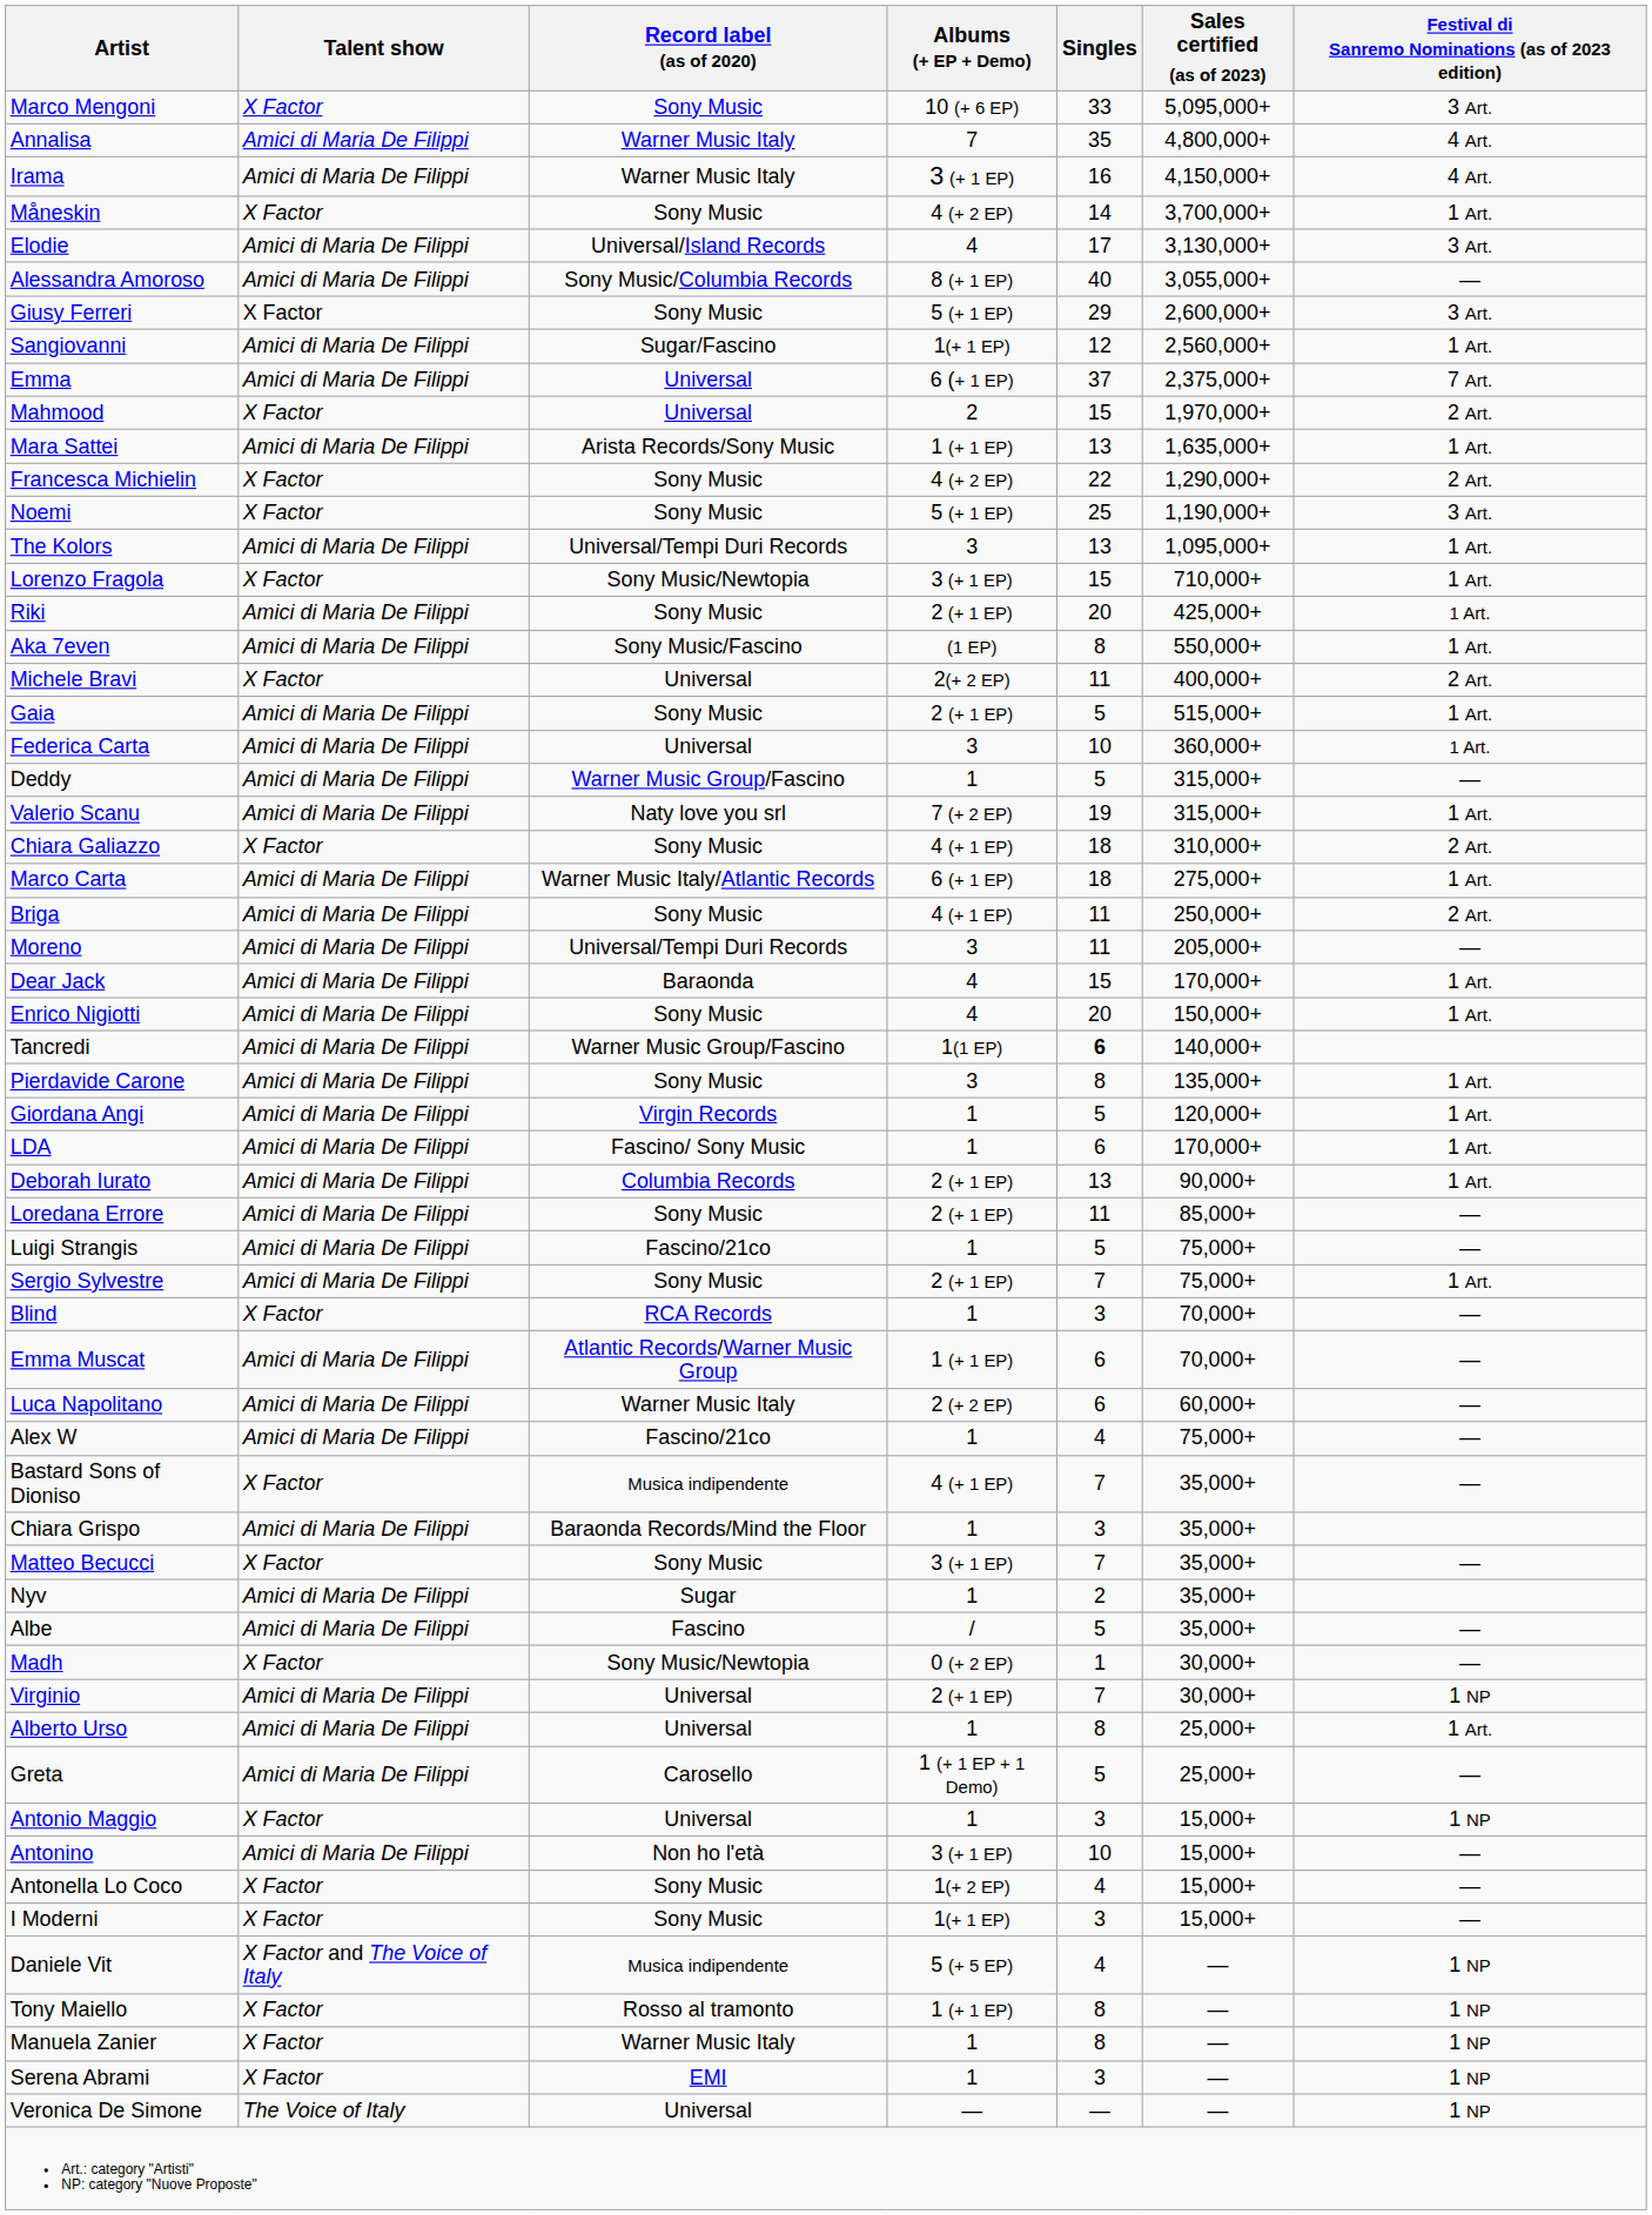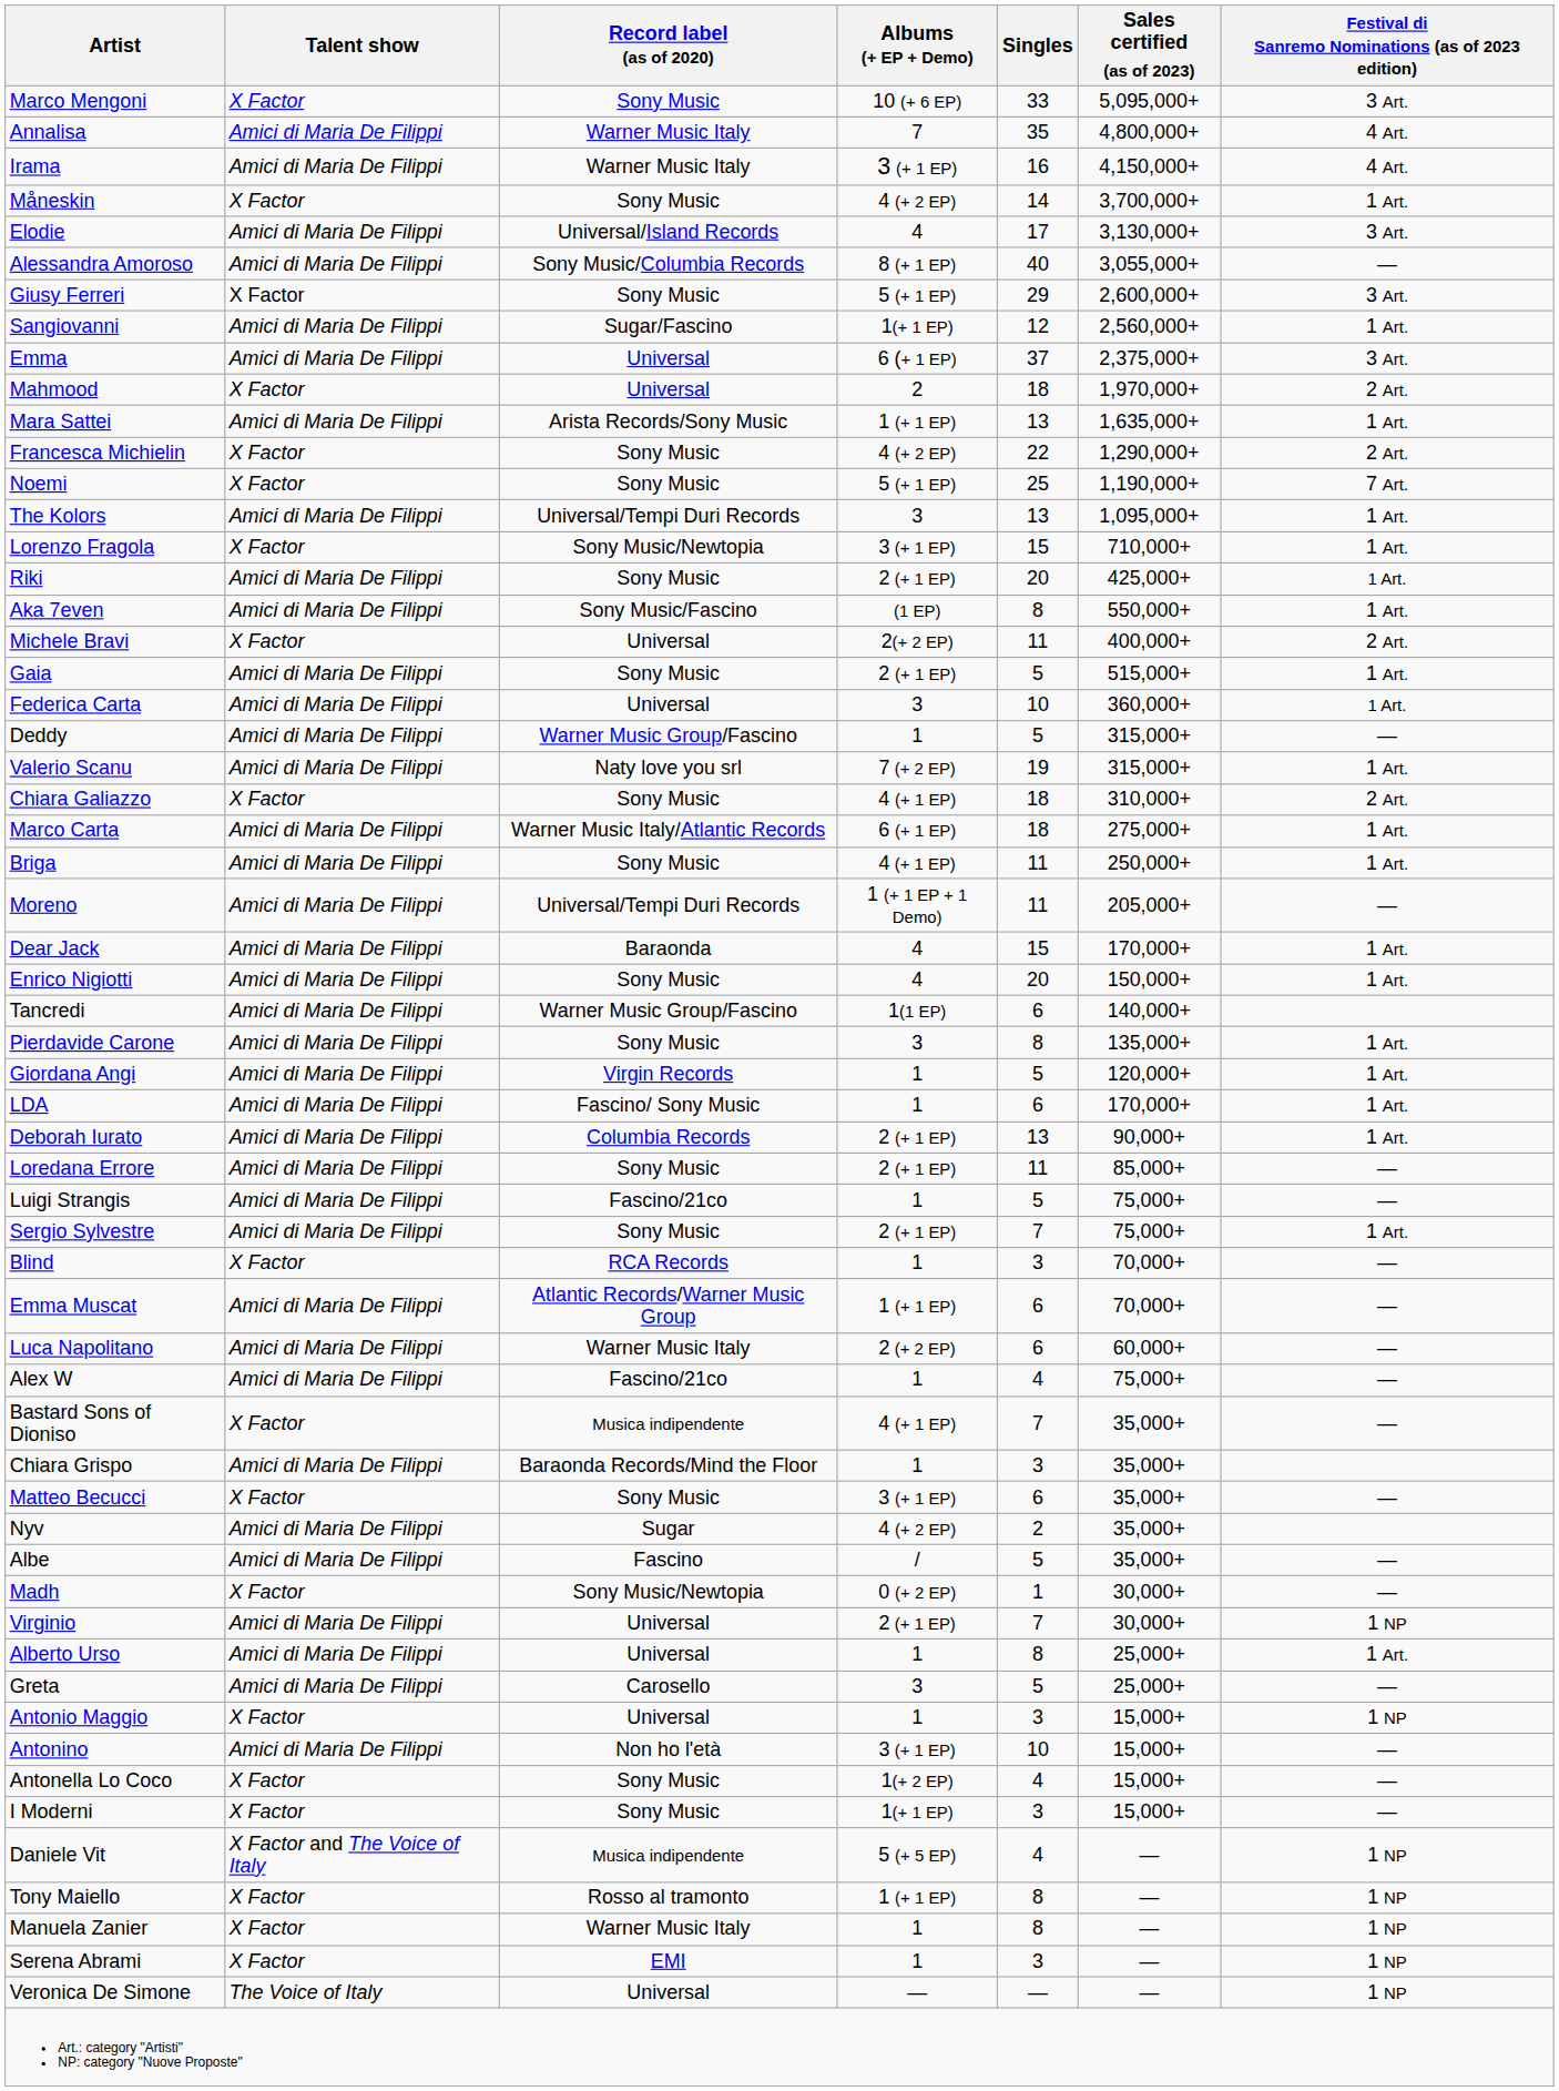Emma | Festival di Sanremo Nominations (as of 2023 edition): 7 Art. -> 3 Art.
Mahmood | Singles: 15 -> 18
Noemi | Festival di Sanremo Nominations (as of 2023 edition): 3 Art. -> 7 Art.
Briga | Festival di Sanremo Nominations (as of 2023 edition): 2 Art. -> 1 Art.
Moreno | Albums (+ EP + Demo): 3 -> 1 (+ 1 EP + 1 Demo)
Tancredi | Singles: bold -> normal
Matteo Becucci | Singles: 7 -> 6
Nyv | Albums (+ EP + Demo): 1 -> 4 (+ 2 EP)
Greta | Albums (+ EP + Demo): 1 (+ 1 EP + 1 Demo) -> 3
